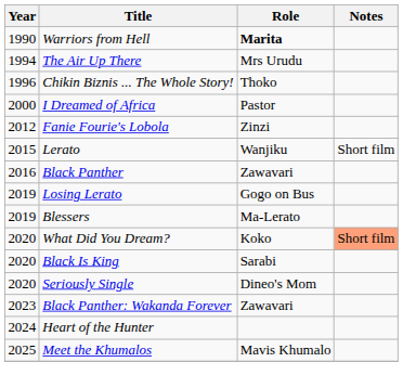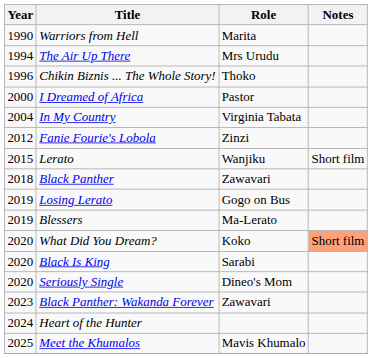Warriors from Hell | Role: bold -> normal
+ row: 2004 | In My Country | Virginia Tabata
Black Panther | Year: 2016 -> 2018
